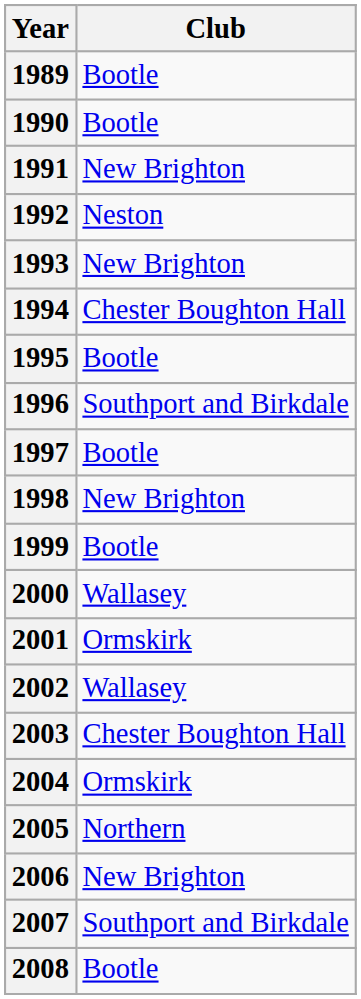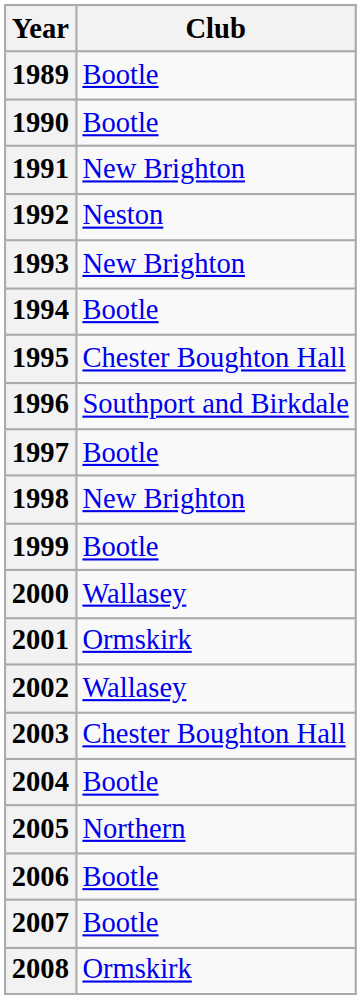1994 | Club: Chester Boughton Hall -> Bootle
1995 | Club: Bootle -> Chester Boughton Hall
2004 | Club: Ormskirk -> Bootle
2006 | Club: New Brighton -> Bootle
2007 | Club: Southport and Birkdale -> Bootle
2008 | Club: Bootle -> Ormskirk
